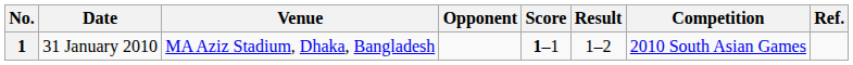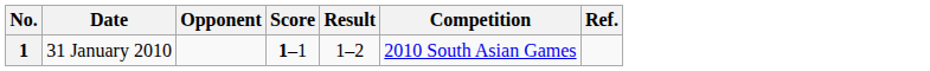- column: Venue | MA Aziz Stadium, Dhaka, Bangladesh
